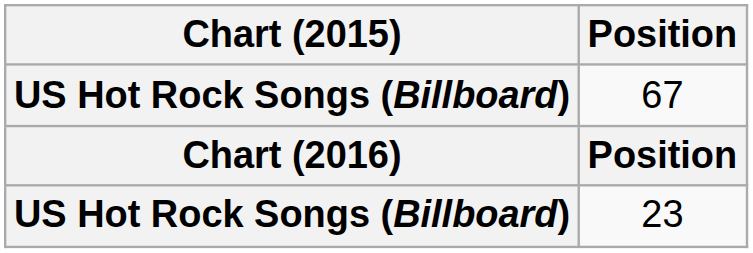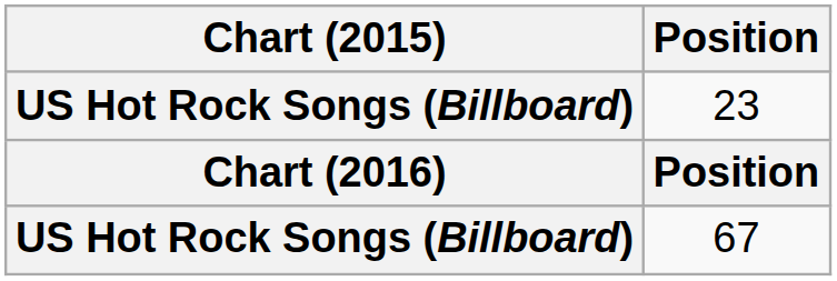rows swapped: 67 <-> 23
